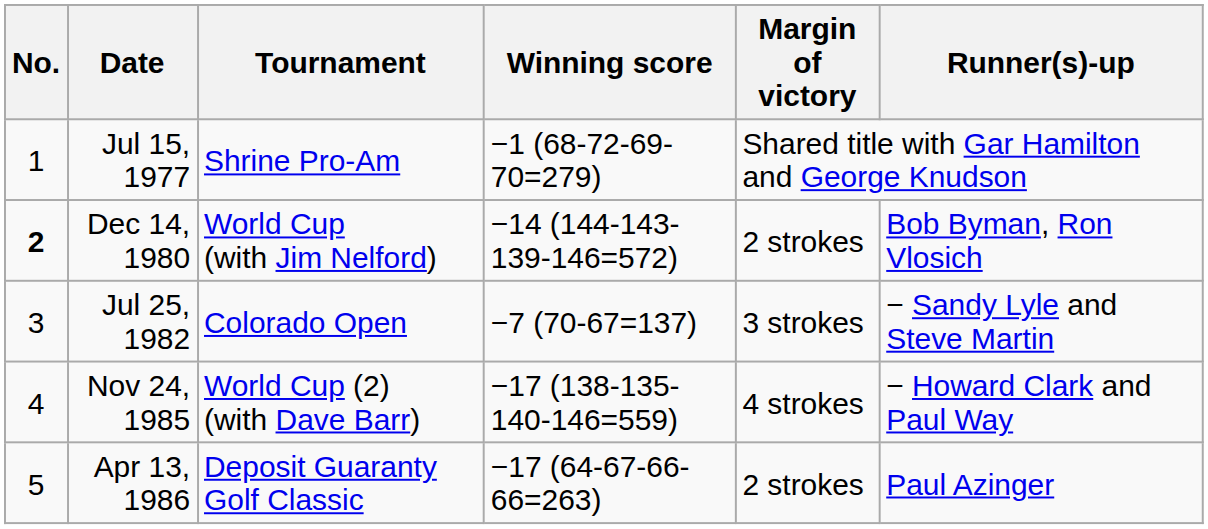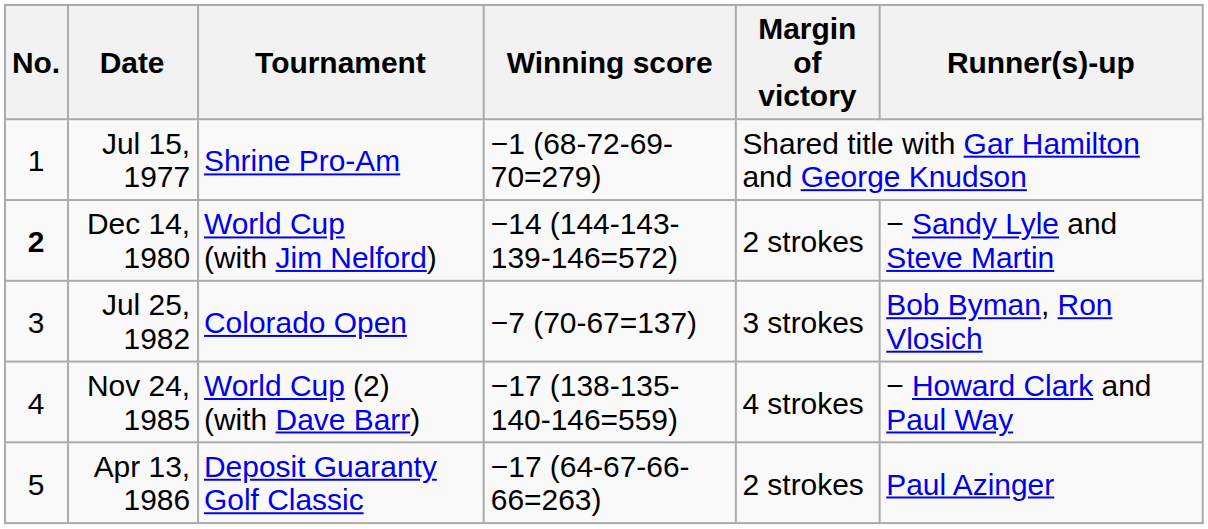Dec 14, 1980 | Runner(s)-up: Bob Byman, Ron Vlosich -> − Sandy Lyle and Steve Martin
Jul 25, 1982 | Runner(s)-up: − Sandy Lyle and Steve Martin -> Bob Byman, Ron Vlosich
